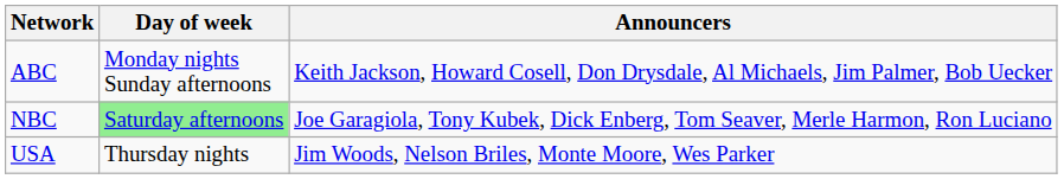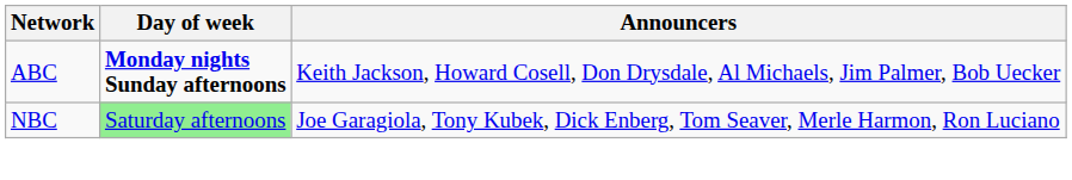ABC | Day of week: normal -> bold
- row: USA | Thursday nights | Jim Woods, Nelson Briles, Monte Moore, Wes Parker
